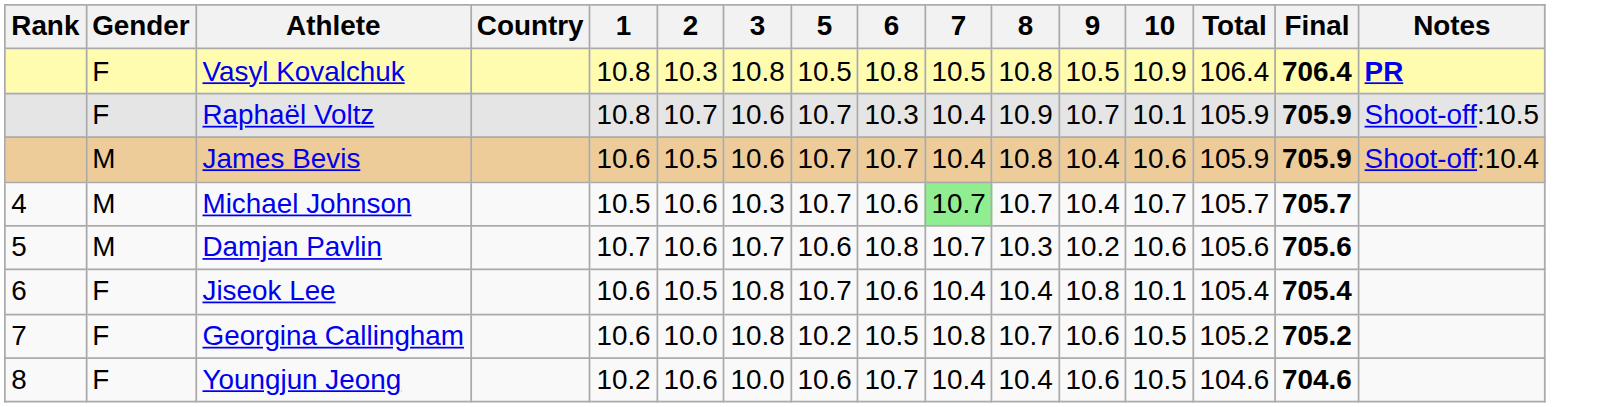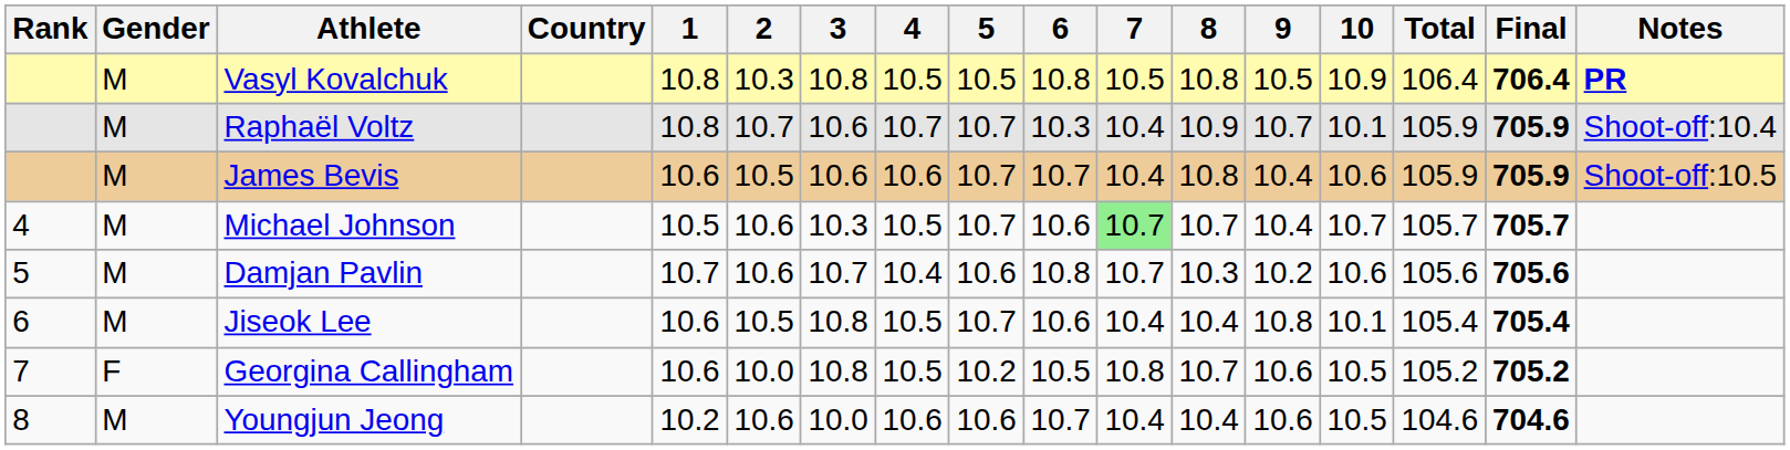+ column: 4 | 10.5 | 10.7 | 10.6 | 10.5 | 10.4 | 10.5 | 10.5 | 10.6
Vasyl Kovalchuk | Gender: F -> M
Raphaël Voltz | Gender: F -> M
Raphaël Voltz | Notes: Shoot-off:10.5 -> Shoot-off:10.4
James Bevis | Notes: Shoot-off:10.4 -> Shoot-off:10.5
Jiseok Lee | Gender: F -> M
Youngjun Jeong | Gender: F -> M
